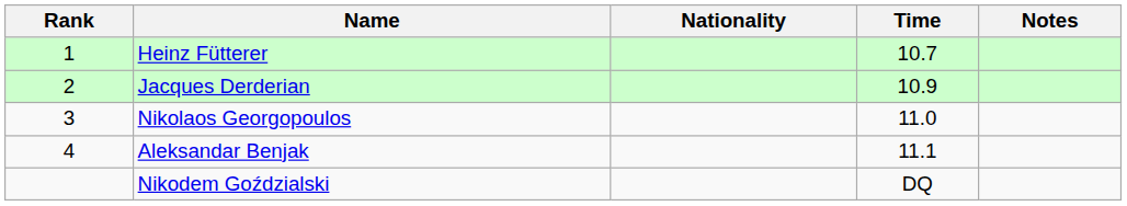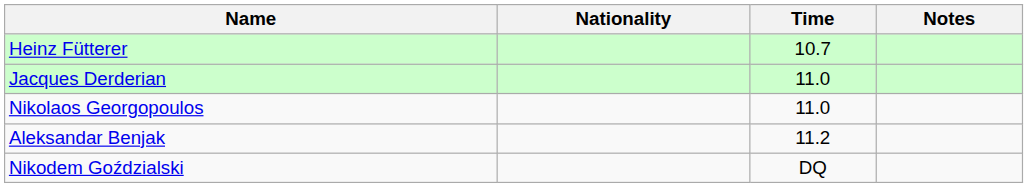- column: Rank | 1 | 2 | 3 | 4
Jacques Derderian | Time: 10.9 -> 11.0
Aleksandar Benjak | Time: 11.1 -> 11.2
